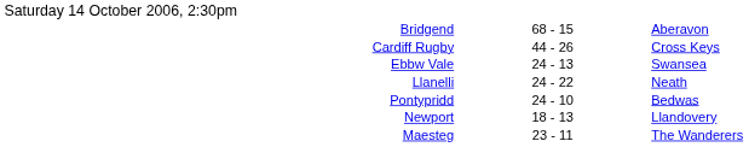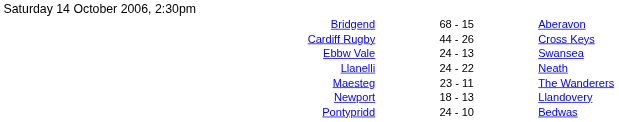rows swapped: Maesteg <-> Pontypridd
